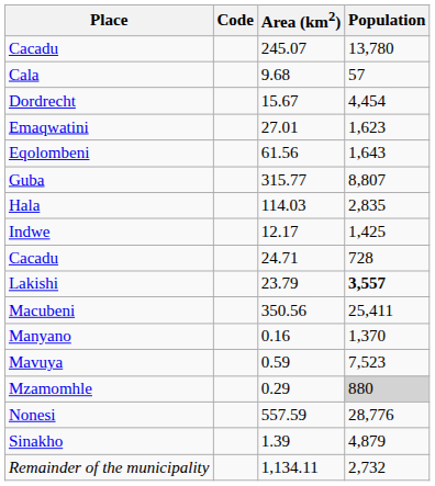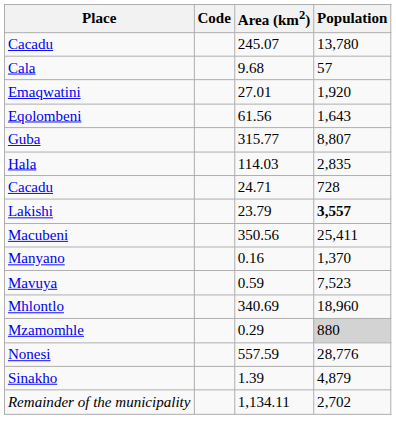- row: Dordrecht | 15.67 | 4,454
Emaqwatini | Population: 1,623 -> 1,920
- row: Indwe | 12.17 | 1,425
+ row: Mhlontlo | 340.69 | 18,960
Remainder of the municipality | Population: 2,732 -> 2,702
